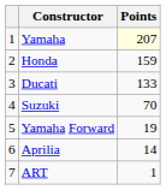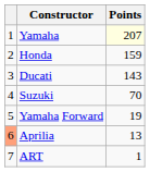Ducati | Points: 133 -> 143
Aprilia | column 1: no background -> lightsalmon background
Aprilia | Points: 14 -> 13
